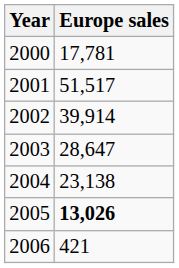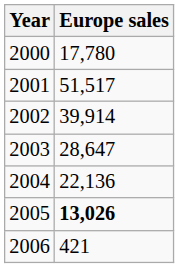2000 | Europe sales: 17,781 -> 17,780
2004 | Europe sales: 23,138 -> 22,136
